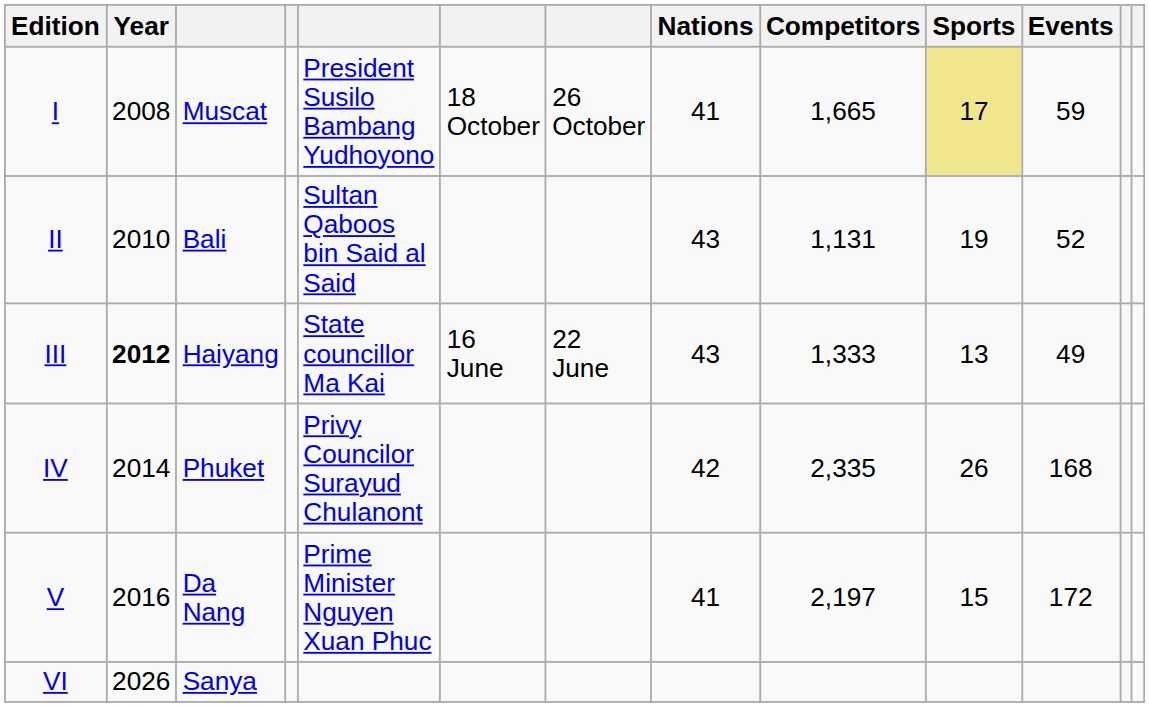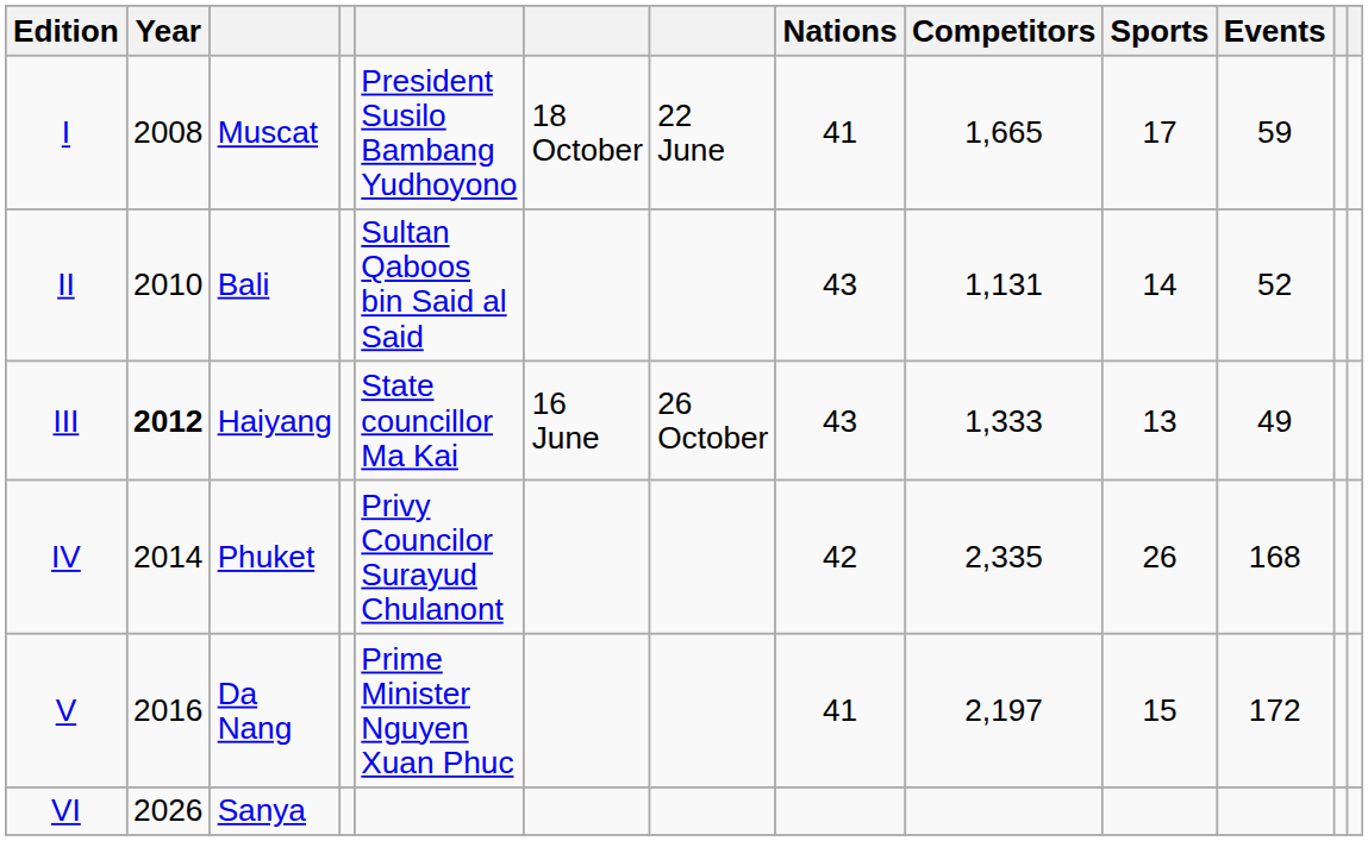I | column 7: 26 October -> 22 June
I | Sports: khaki background -> no background
II | Sports: 19 -> 14
III | column 7: 22 June -> 26 October
